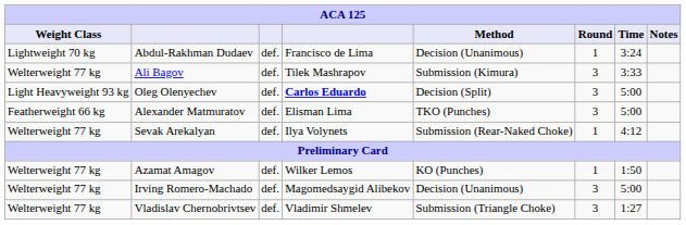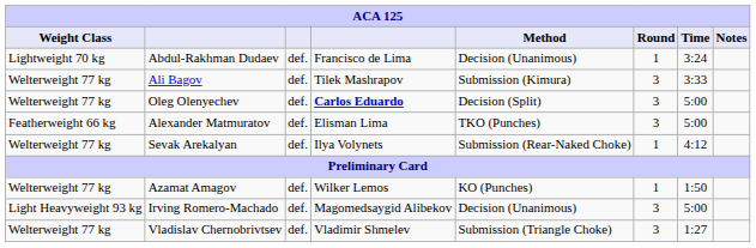Oleg Olenyechev | Weight Class: Light Heavyweight 93 kg -> Welterweight 77 kg
Irving Romero-Machado | Weight Class: Welterweight 77 kg -> Light Heavyweight 93 kg
